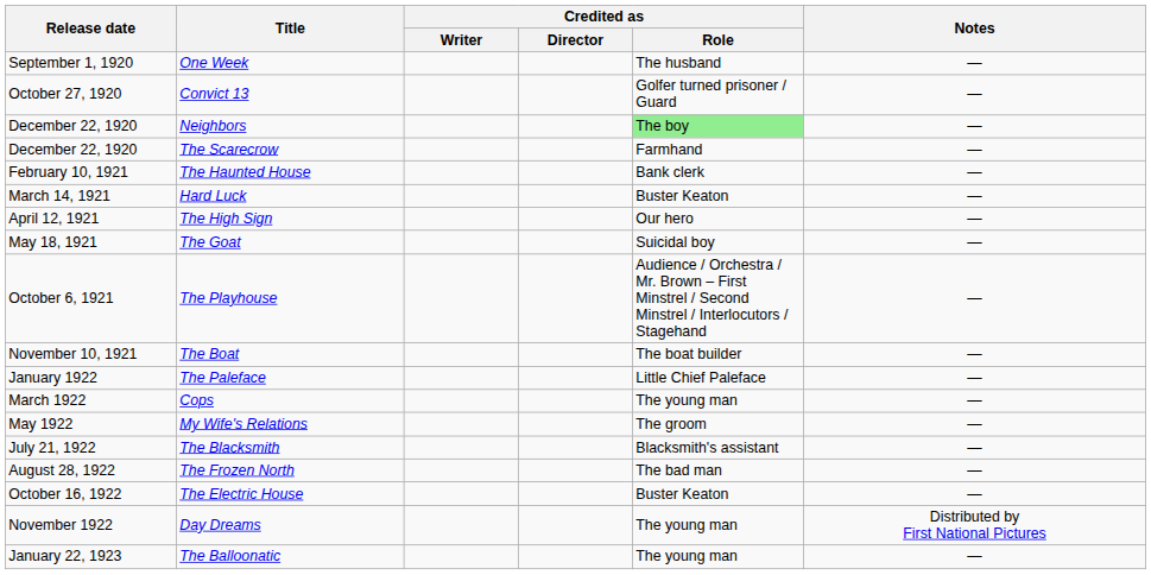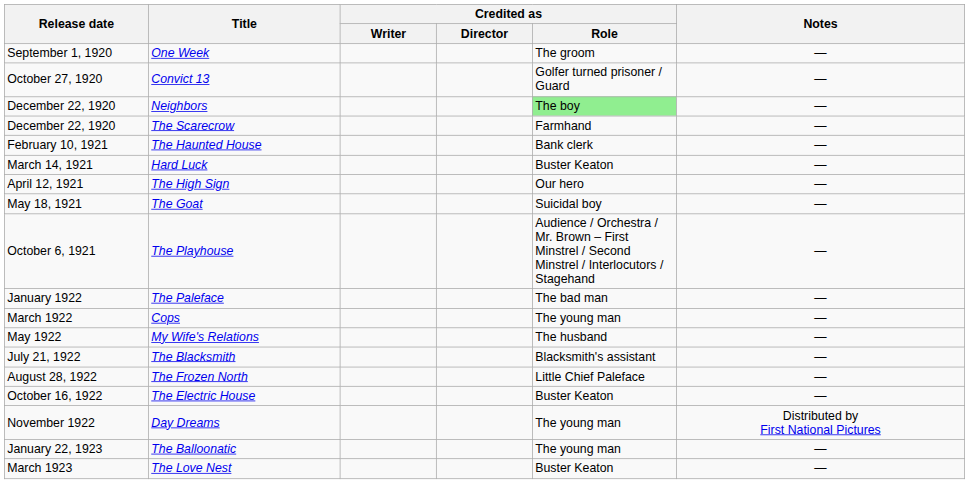One Week | Credited as / Role: The husband -> The groom
- row: November 10, 1921 | The Boat | The boat builder | —
The Paleface | Credited as / Role: Little Chief Paleface -> The bad man
My Wife's Relations | Credited as / Role: The groom -> The husband
The Frozen North | Credited as / Role: The bad man -> Little Chief Paleface
+ row: March 1923 | The Love Nest | Buster Keaton | —
